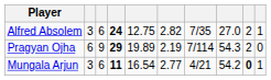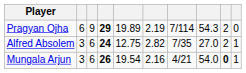rows swapped: Pragyan Ojha <-> Alfred Absolem
Mungala Arjun | column 4: 11 -> 26
Mungala Arjun | column 5: 16.54 -> 19.54
Mungala Arjun | column 6: 2.77 -> 2.16
Mungala Arjun | column 8: 54.2 -> 54.0
